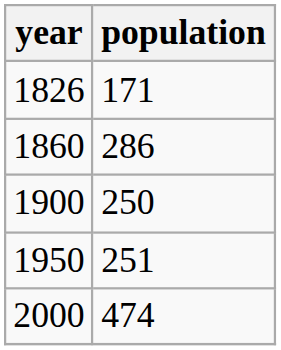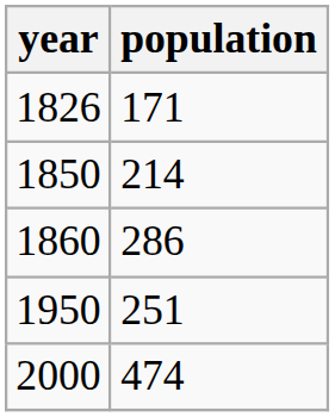+ row: 1850 | 214
- row: 1900 | 250
